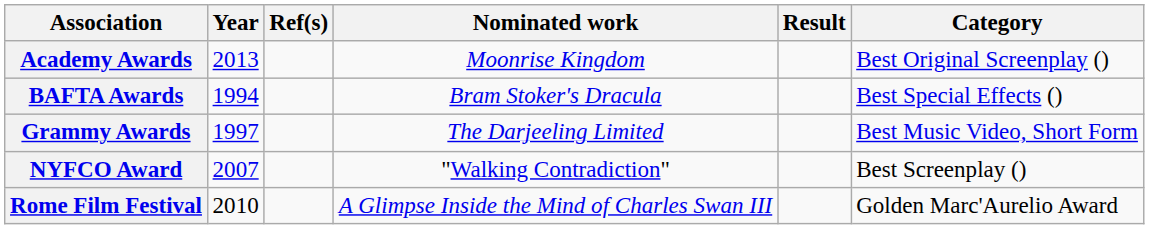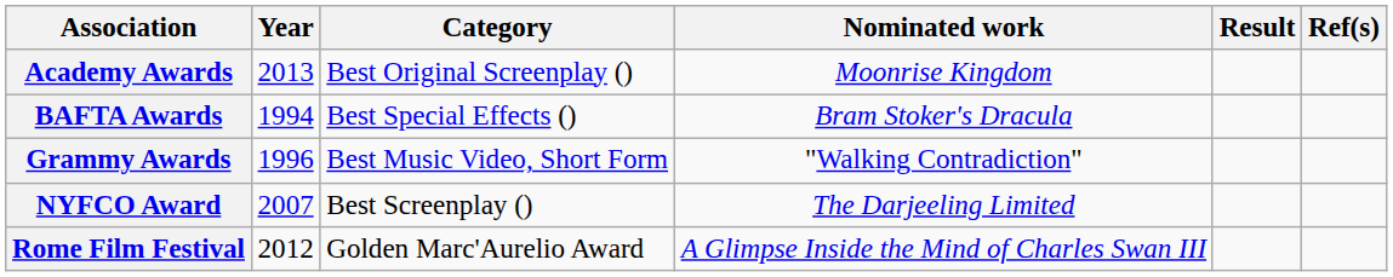columns swapped: Category <-> Ref(s)
Grammy Awards | Year: 1997 -> 1996
Grammy Awards | Nominated work: The Darjeeling Limited -> "Walking Contradiction"
NYFCO Award | Nominated work: "Walking Contradiction" -> The Darjeeling Limited
Rome Film Festival | Year: 2010 -> 2012
